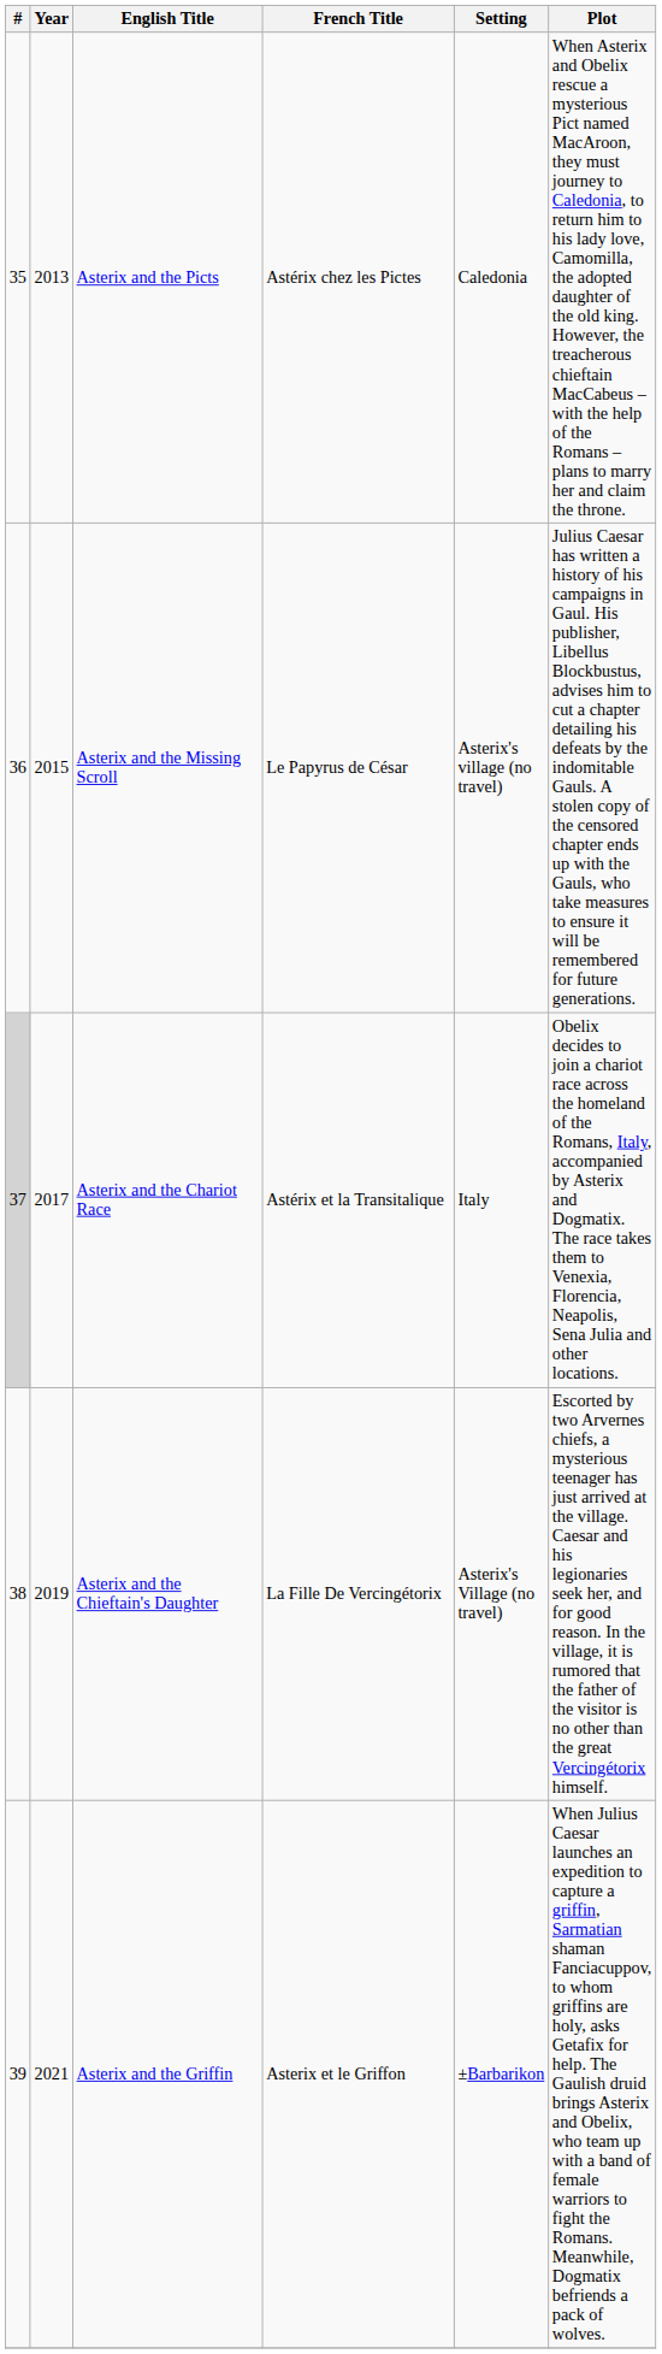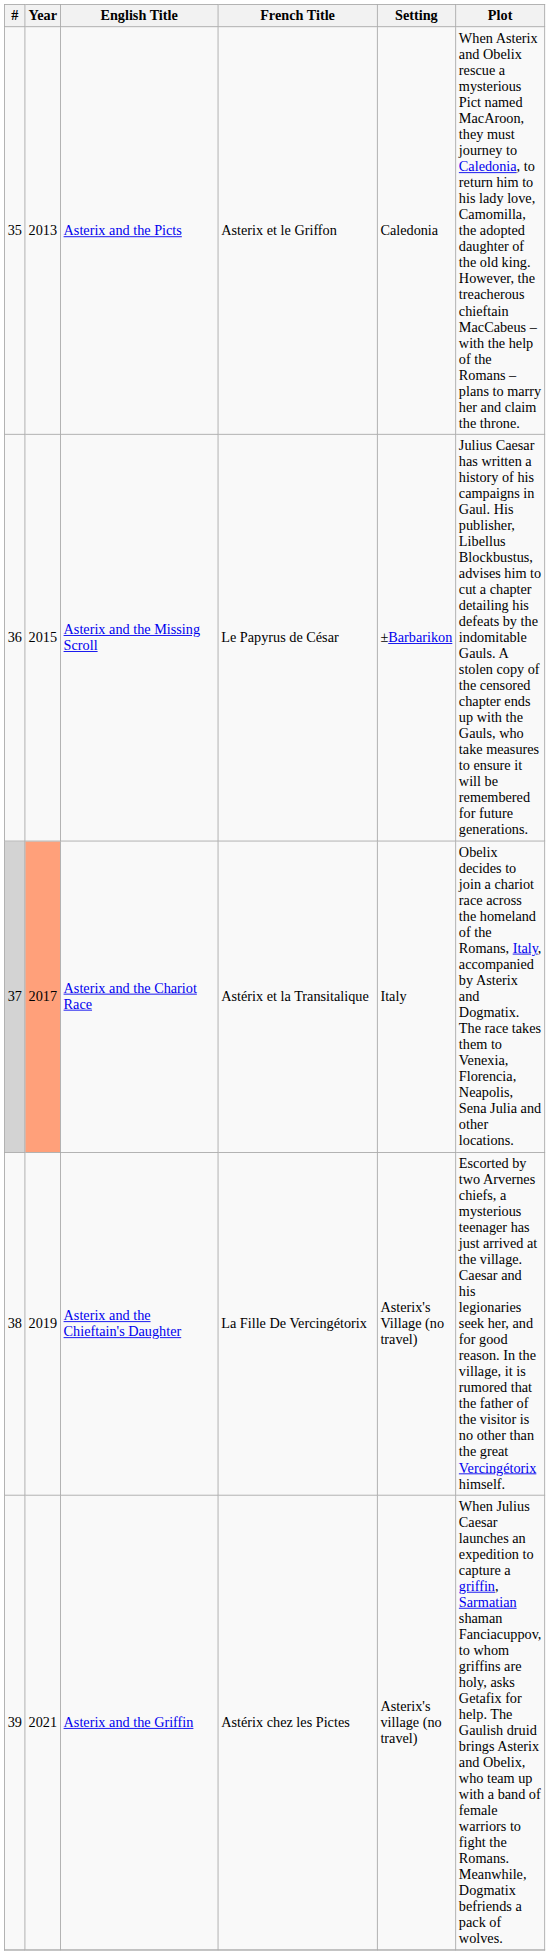Asterix and the Picts | French Title: Astérix chez les Pictes -> Asterix et le Griffon
Asterix and the Missing Scroll | Setting: Asterix's village (no travel) -> ±Barbarikon
Asterix and the Chariot Race | Year: no background -> lightsalmon background
Asterix and the Griffin | French Title: Asterix et le Griffon -> Astérix chez les Pictes
Asterix and the Griffin | Setting: ±Barbarikon -> Asterix's village (no travel)
